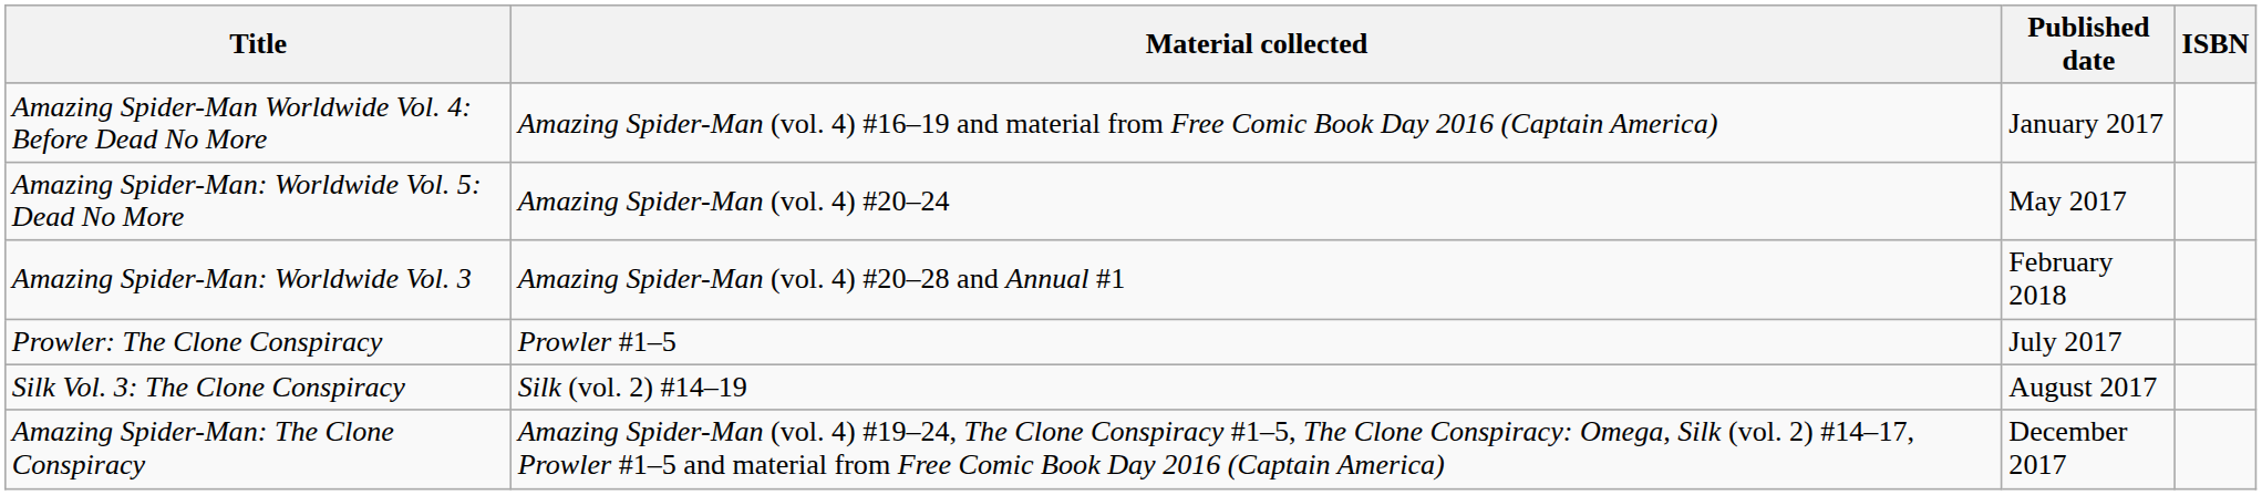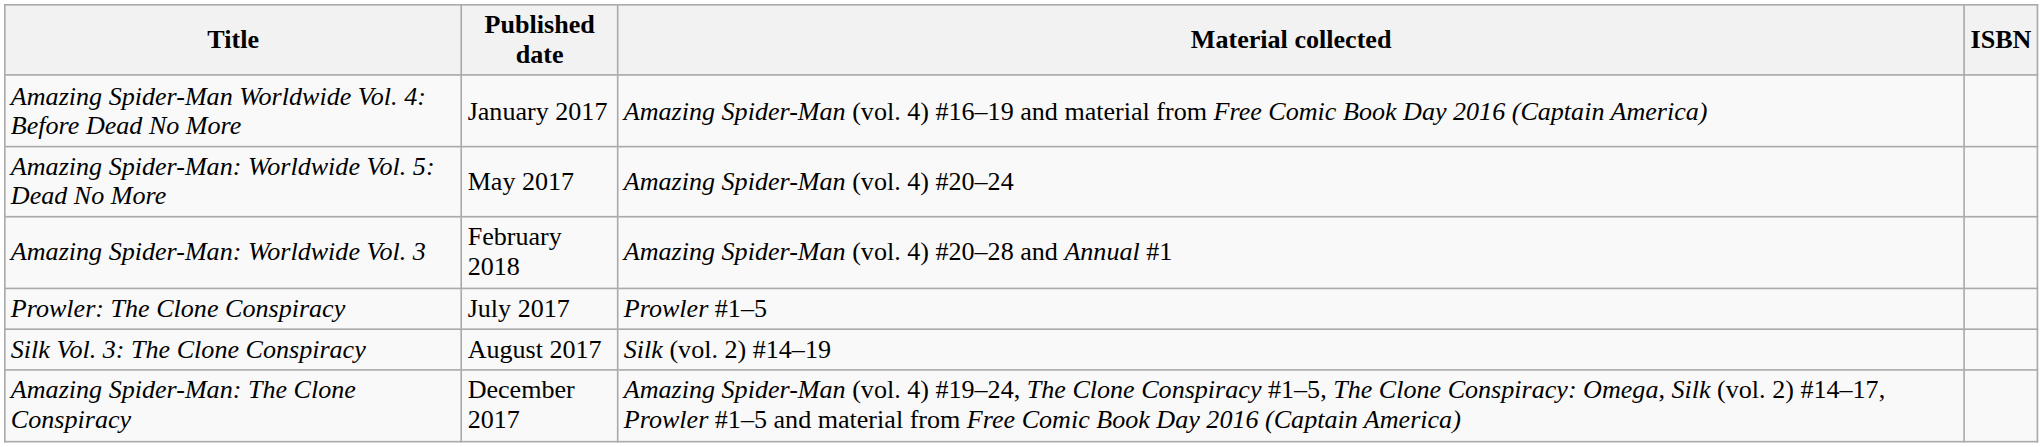columns swapped: Material collected <-> Published date
